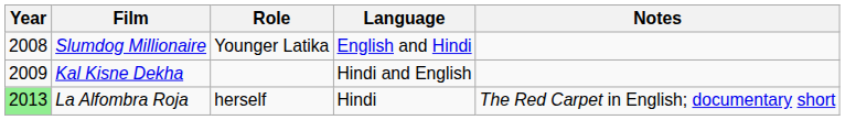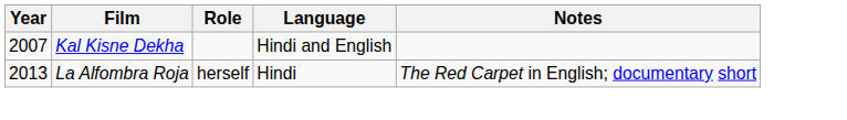- row: 2008 | Slumdog Millionaire | Younger Latika | English and Hindi
Kal Kisne Dekha | Year: 2009 -> 2007
La Alfombra Roja | Year: lightgreen background -> no background
